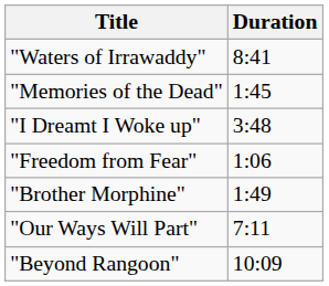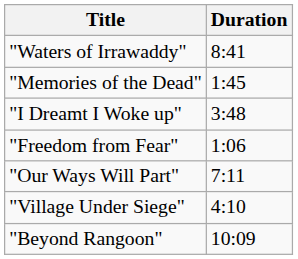- row: "Brother Morphine" | 1:49
+ row: "Village Under Siege" | 4:10
